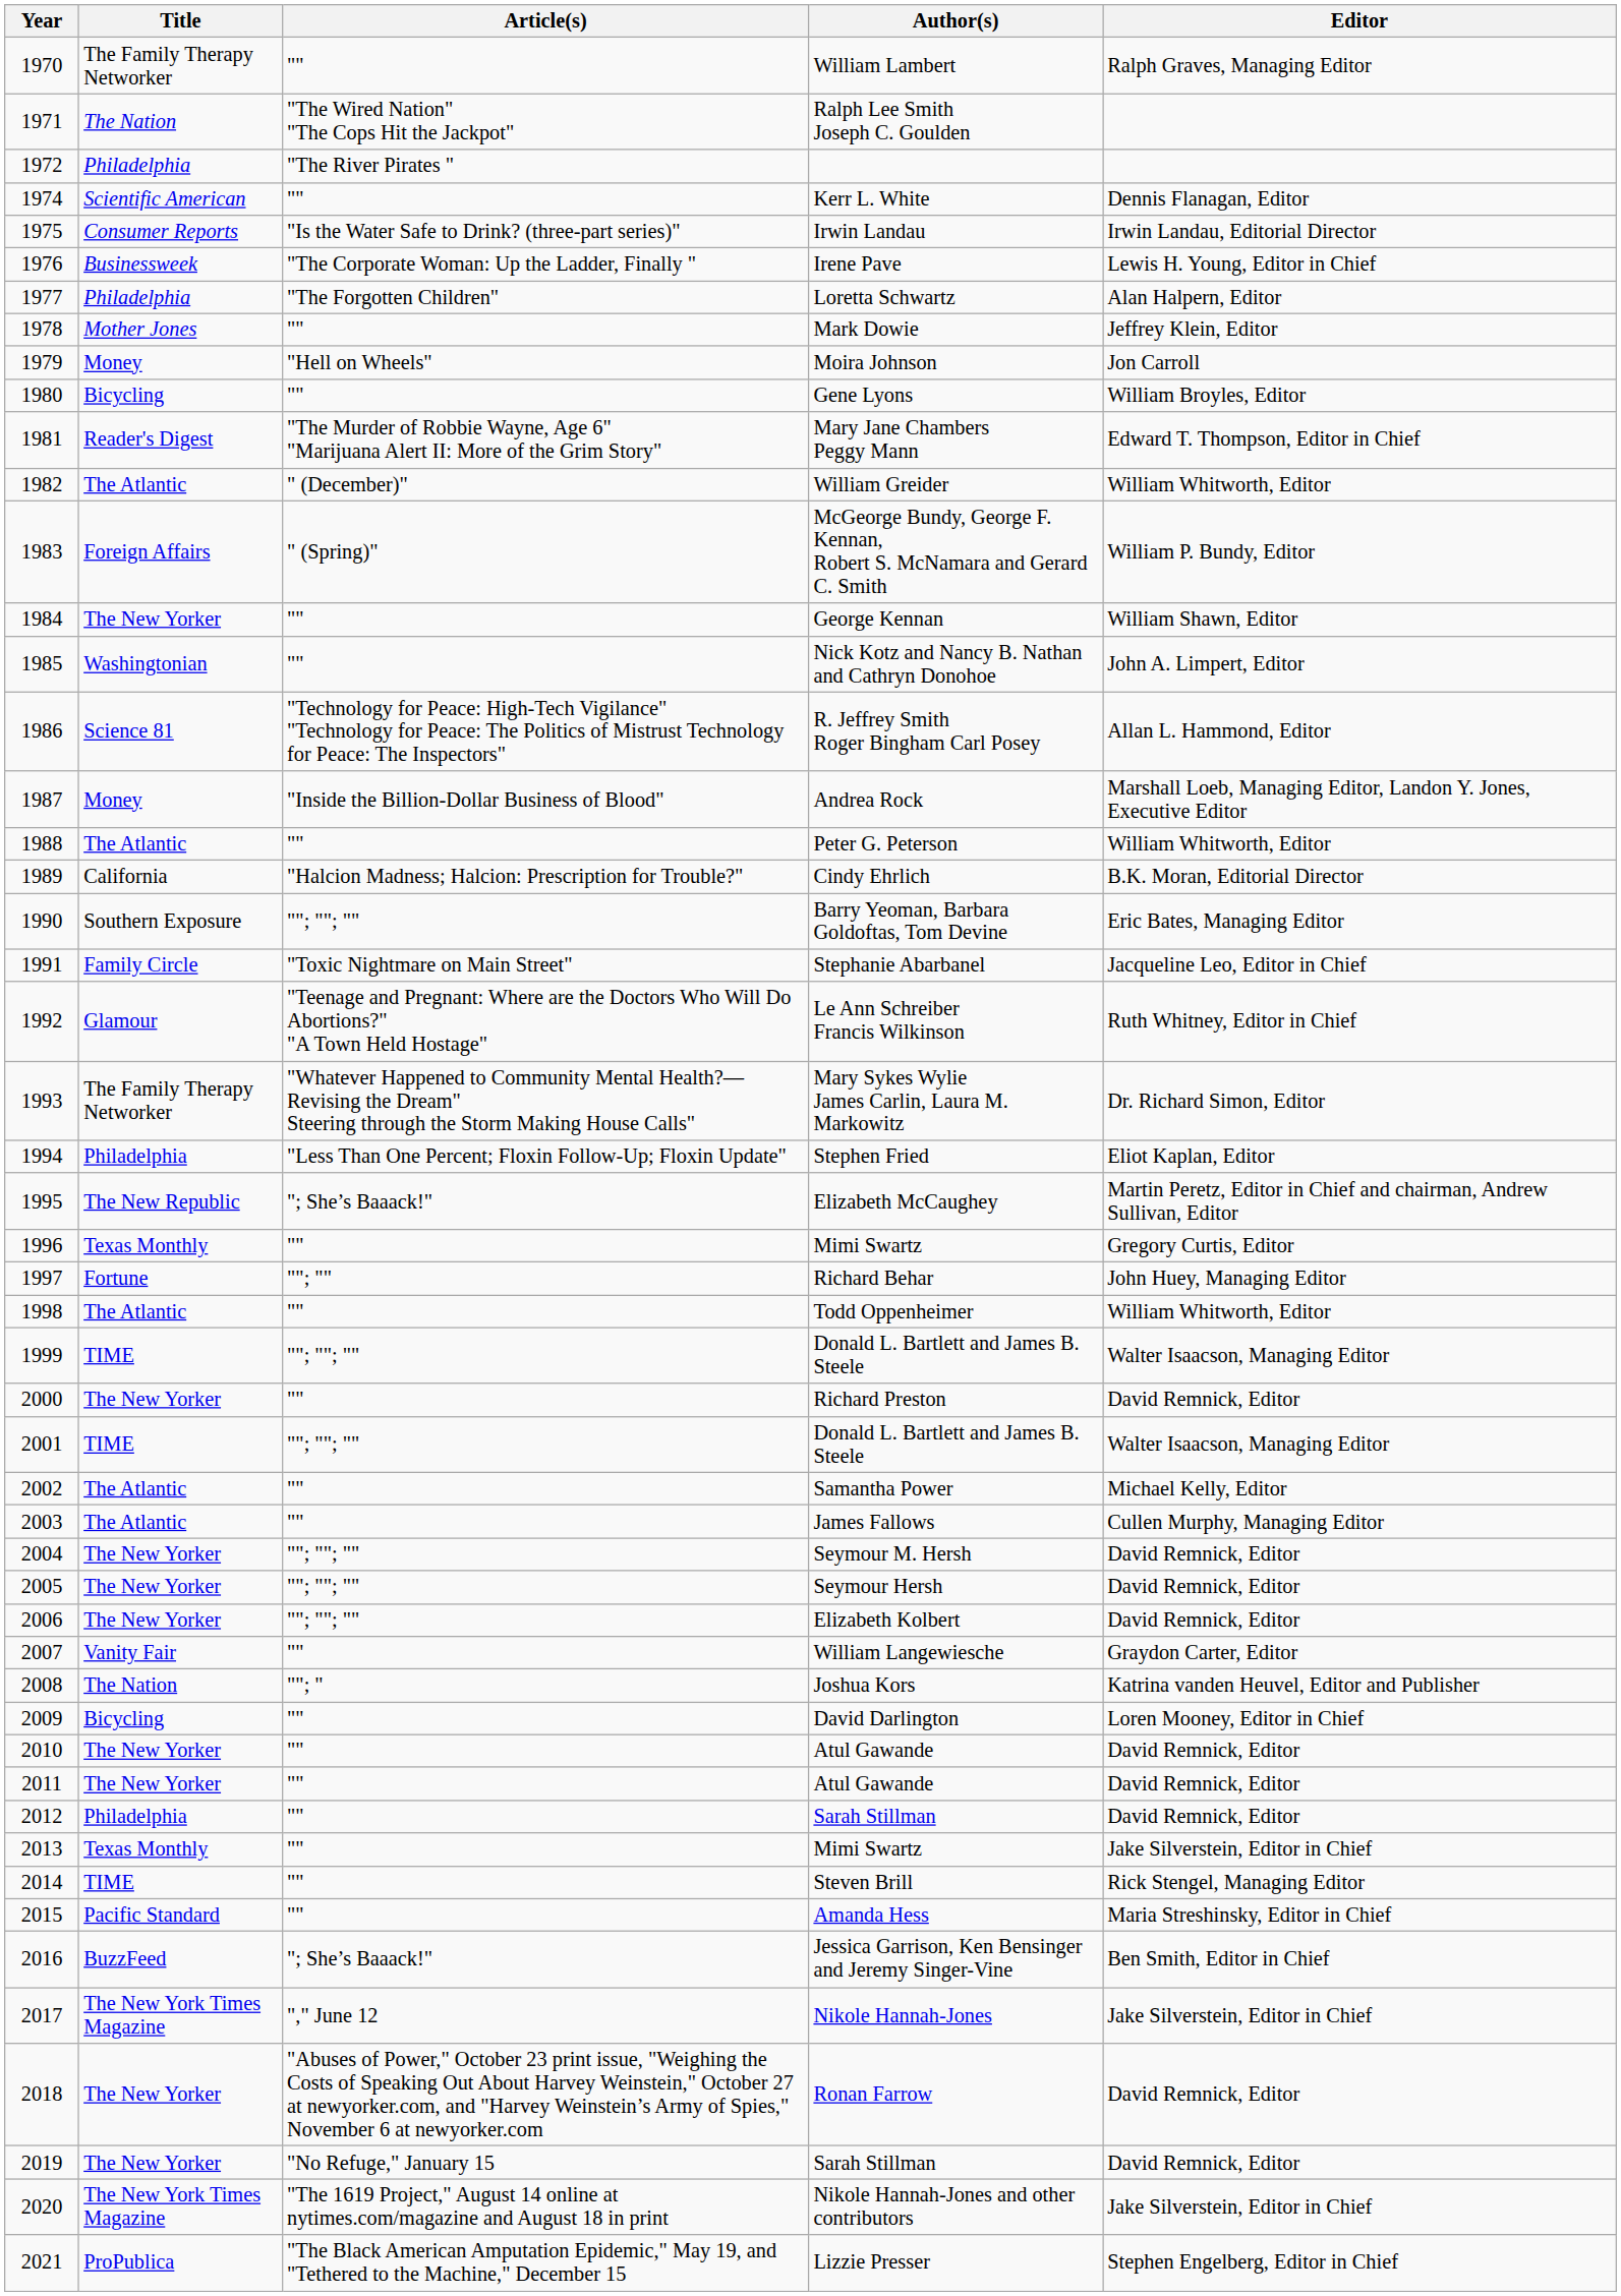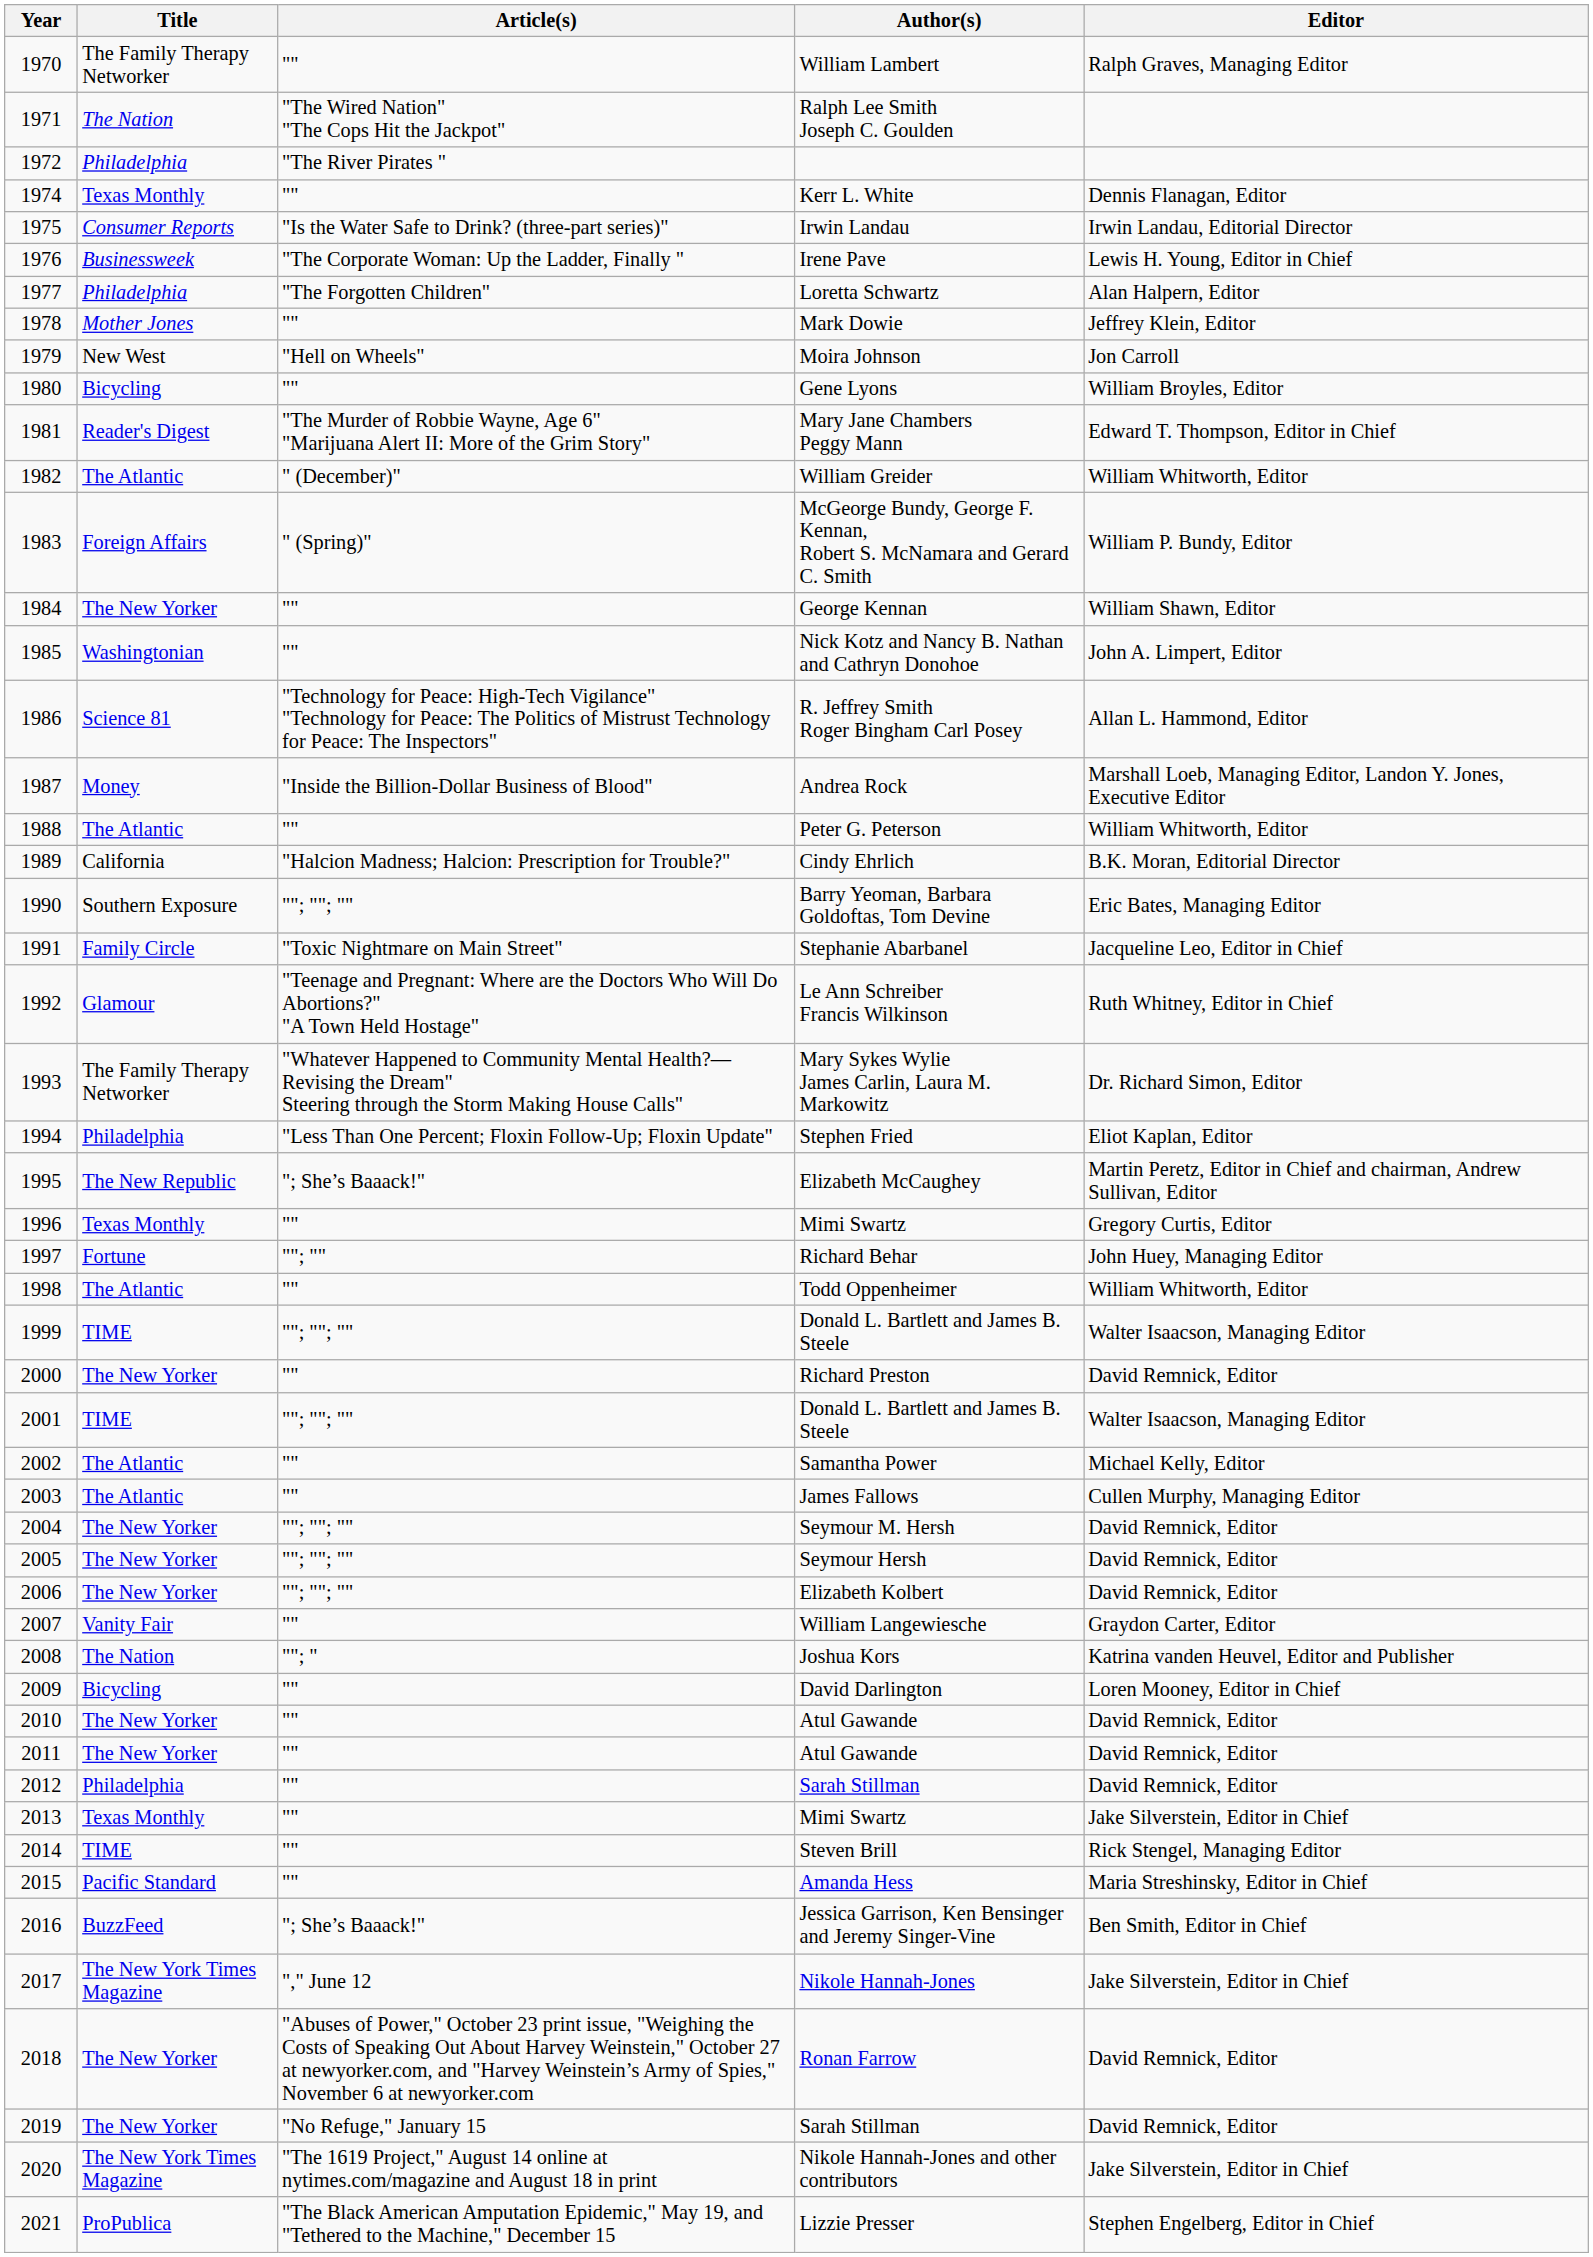Kerr L. White | Title: Scientific American -> Texas Monthly
Moira Johnson | Title: Money -> New West
